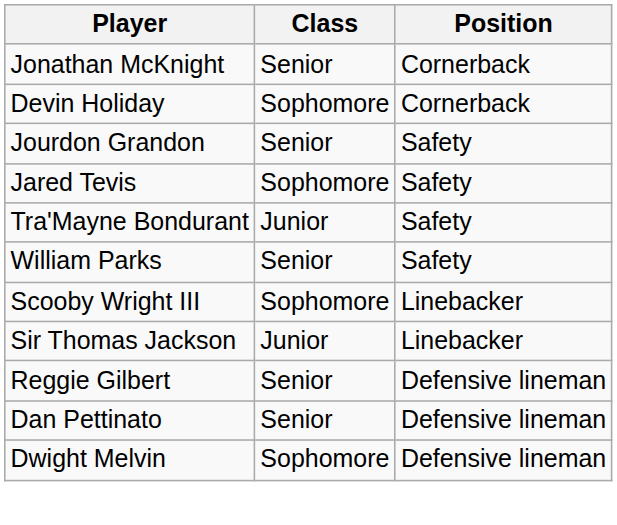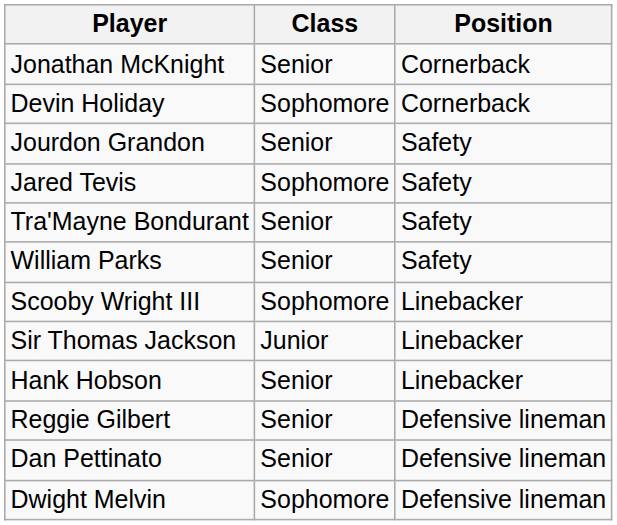Tra'Mayne Bondurant | Class: Junior -> Senior
+ row: Hank Hobson | Senior | Linebacker
